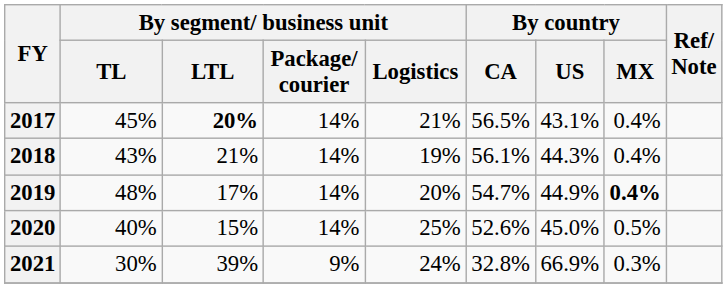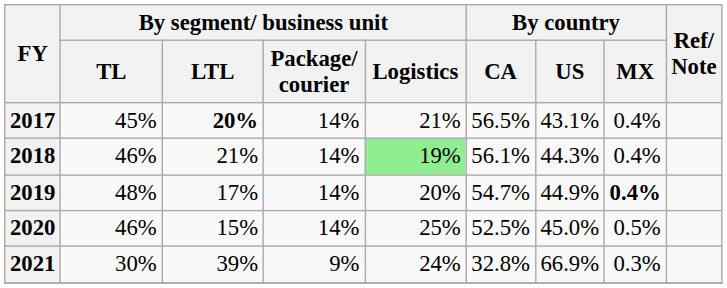2018 | By segment/ business unit / TL: 43% -> 46%
2018 | By segment/ business unit / Logistics: no background -> lightgreen background
2020 | By segment/ business unit / TL: 40% -> 46%
2020 | By country / CA: 52.6% -> 52.5%
